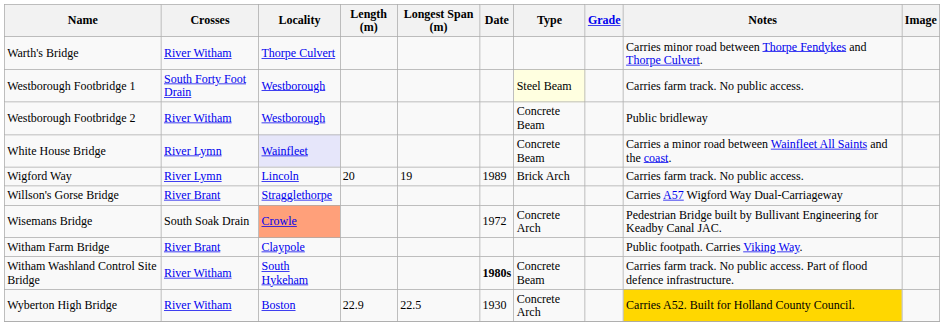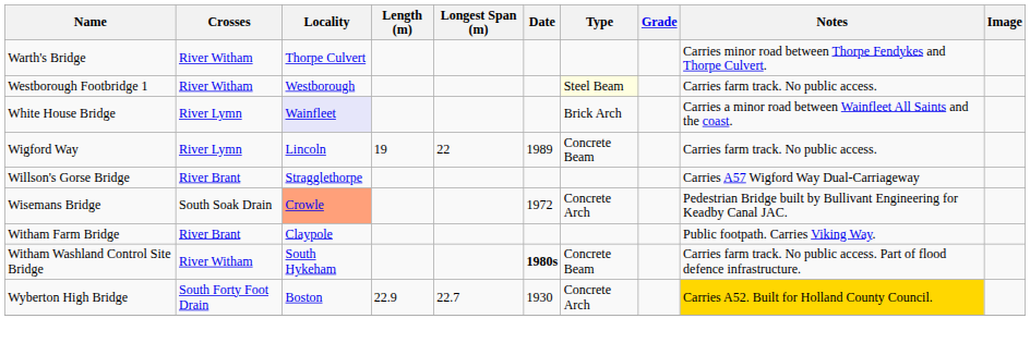Westborough Footbridge 1 | Crosses: South Forty Foot Drain -> River Witham
- row: Westborough Footbridge 2 | River Witham | Westborough | Concrete Beam | Public bridleway
White House Bridge | Type: Concrete Beam -> Brick Arch
Wigford Way | Length (m): 20 -> 19
Wigford Way | Longest Span (m): 19 -> 22
Wigford Way | Type: Brick Arch -> Concrete Beam
Wyberton High Bridge | Crosses: River Witham -> South Forty Foot Drain
Wyberton High Bridge | Longest Span (m): 22.5 -> 22.7
